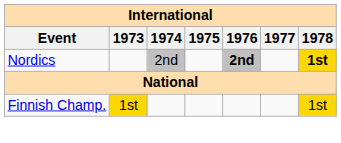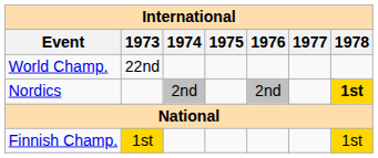+ row: World Champ. | 22nd
Nordics | 1976: bold -> normal
